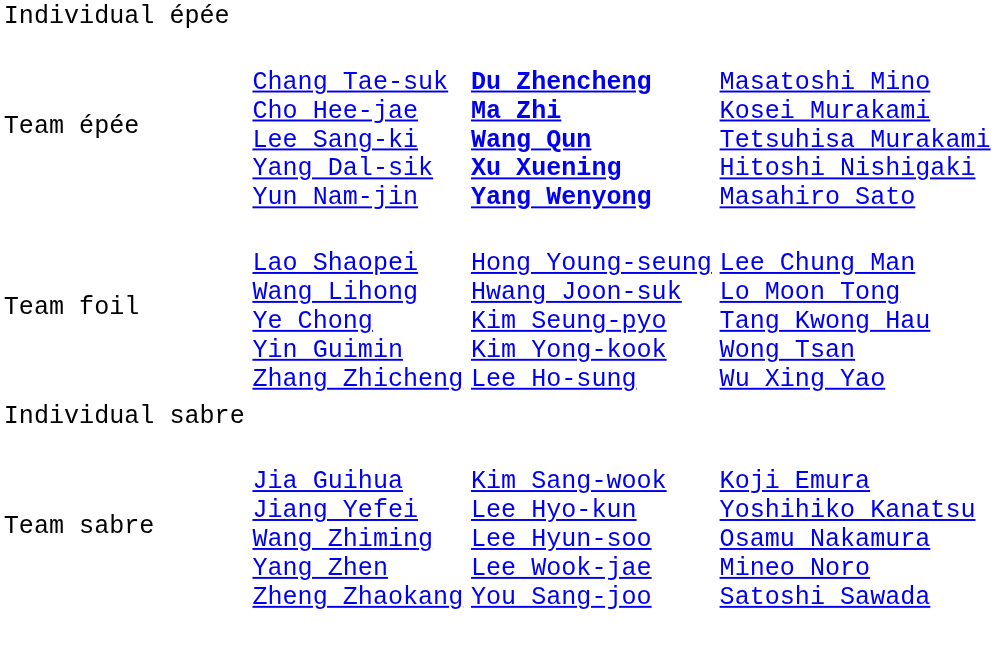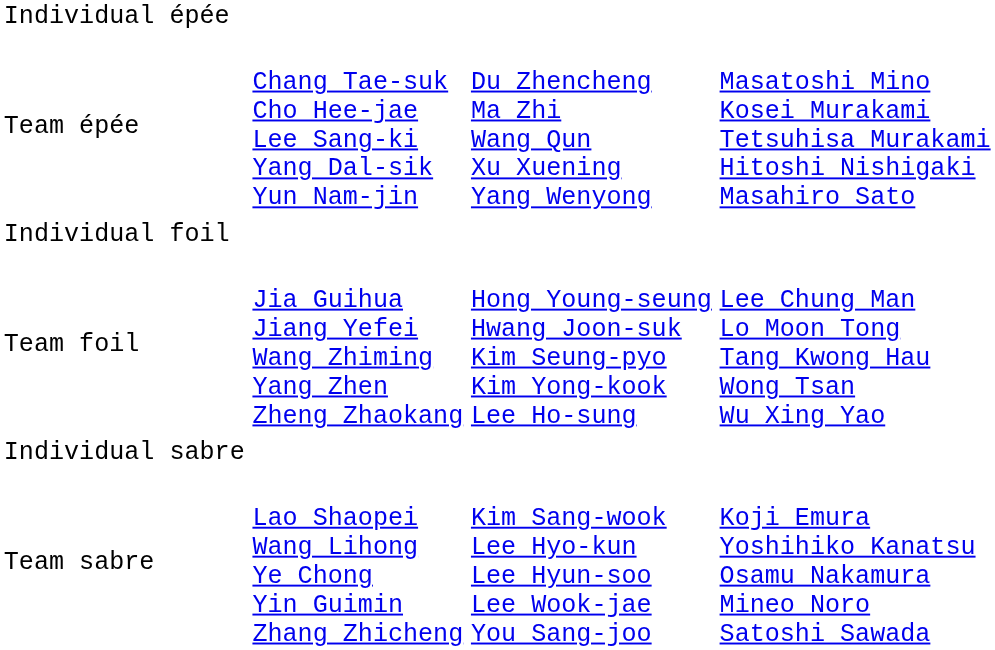Team épée | column 3: bold -> normal
+ row: Individual foil
Team foil | column 2: Lao Shaopei Wang Lihong Ye Chong Yin Guimin Zhang Zhicheng -> Jia Guihua Jiang Yefei Wang Zhiming Yang Zhen Zheng Zhaokang
Team sabre | column 2: Jia Guihua Jiang Yefei Wang Zhiming Yang Zhen Zheng Zhaokang -> Lao Shaopei Wang Lihong Ye Chong Yin Guimin Zhang Zhicheng
